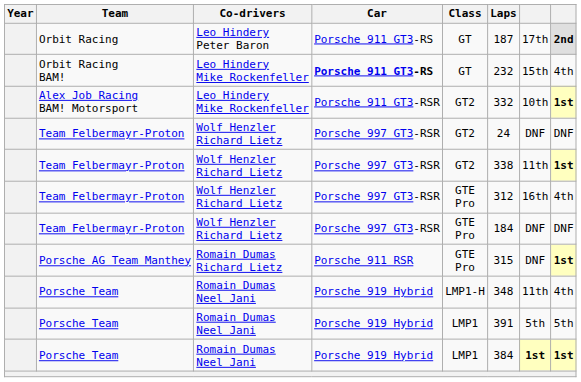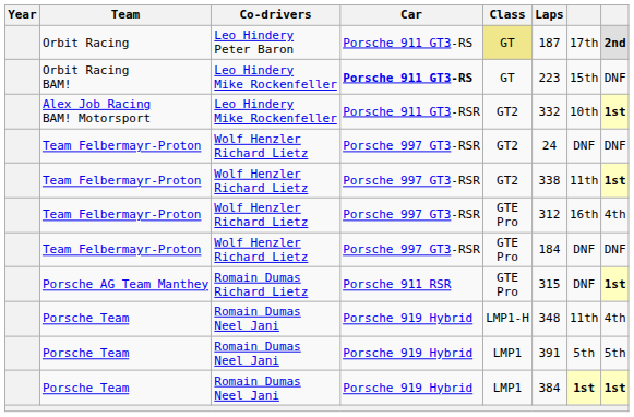Orbit Racing | Class: no background -> khaki background
Orbit Racing BAM! | Laps: 232 -> 223
Orbit Racing BAM! | column 8: 4th -> DNF
